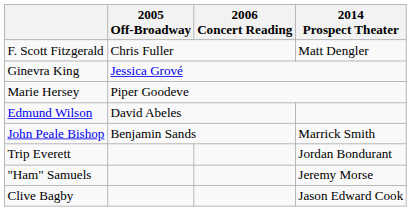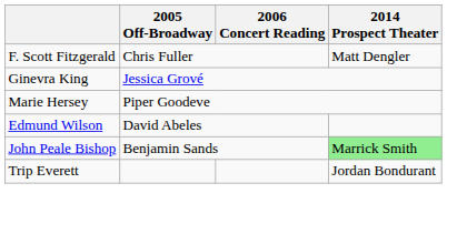John Peale Bishop | 2014 Prospect Theater: no background -> lightgreen background
- row: "Ham" Samuels | Jeremy Morse
- row: Clive Bagby | Jason Edward Cook
